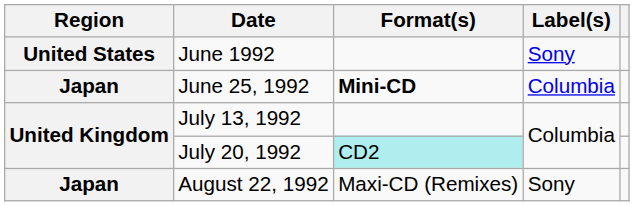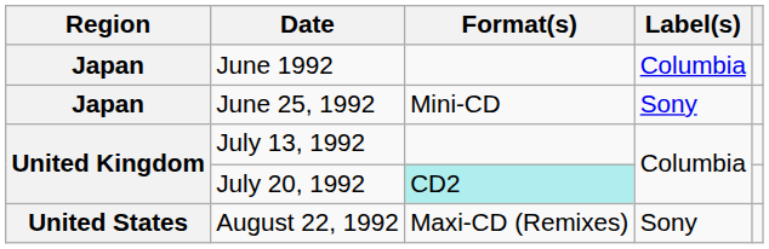June 1992 | Region: United States -> Japan
June 1992 | Label(s): Sony -> Columbia
June 25, 1992 | Format(s): bold -> normal
June 25, 1992 | Label(s): Columbia -> Sony
August 22, 1992 | Region: Japan -> United States
